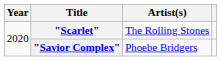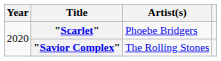"Scarlet" | Artist(s): The Rolling Stones -> Phoebe Bridgers
"Savior Complex" | Artist(s): Phoebe Bridgers -> The Rolling Stones
